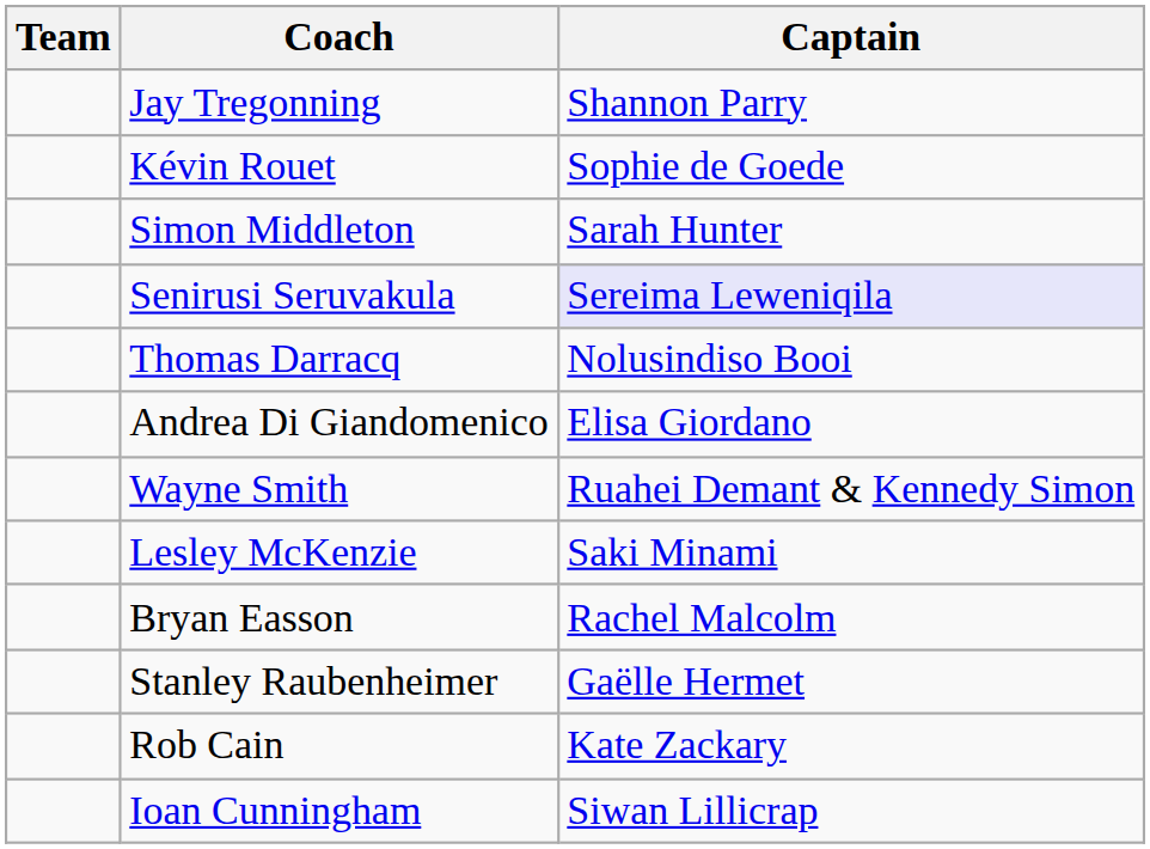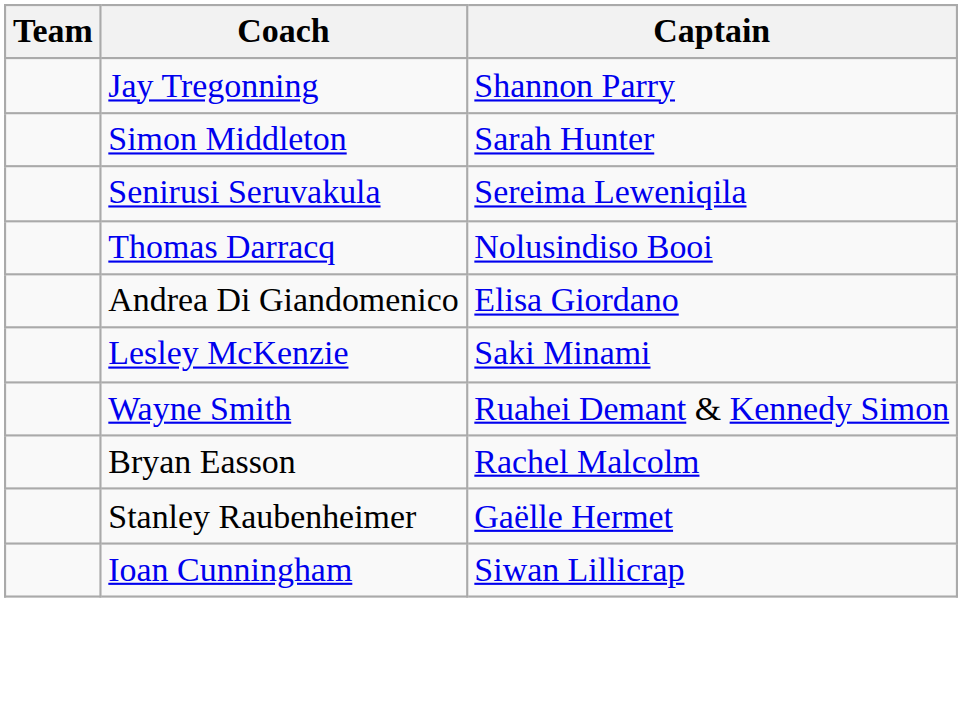- row: Kévin Rouet | Sophie de Goede
Senirusi Seruvakula | Captain: lavender background -> no background
rows swapped: Lesley McKenzie <-> Wayne Smith
- row: Rob Cain | Kate Zackary
